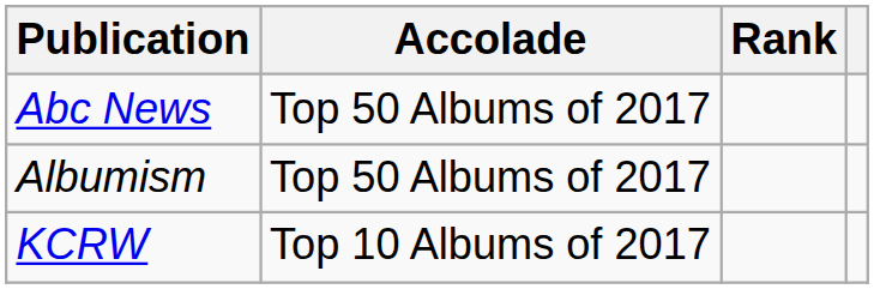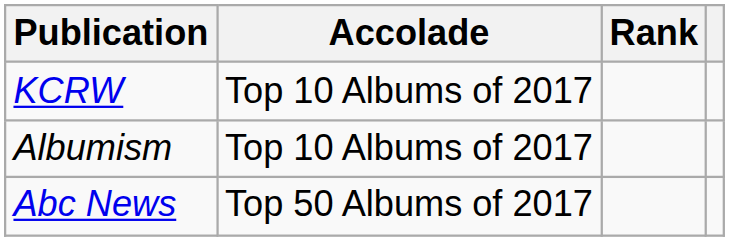rows swapped: Abc News <-> KCRW
Albumism | Accolade: Top 50 Albums of 2017 -> Top 10 Albums of 2017
